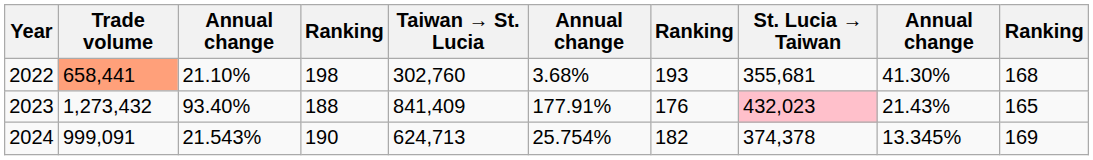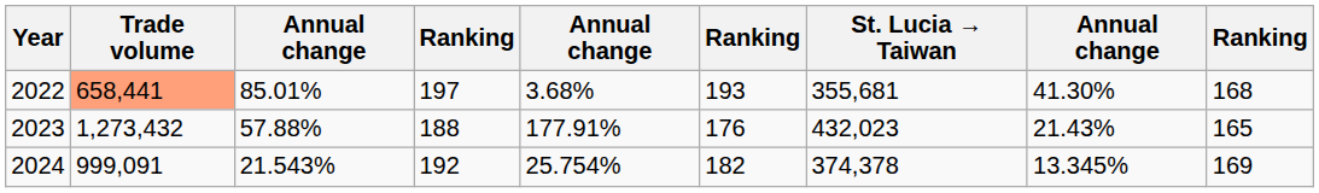- column: Taiwan → St. Lucia | 302,760 | 841,409 | 624,713
2022 | column 3: 21.10% -> 85.01%
2022 | column 4: 198 -> 197
2023 | column 3: 93.40% -> 57.88%
2023 | St. Lucia → Taiwan: pink background -> no background
2024 | column 4: 190 -> 192
